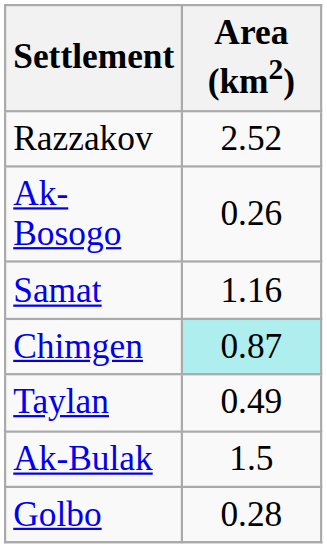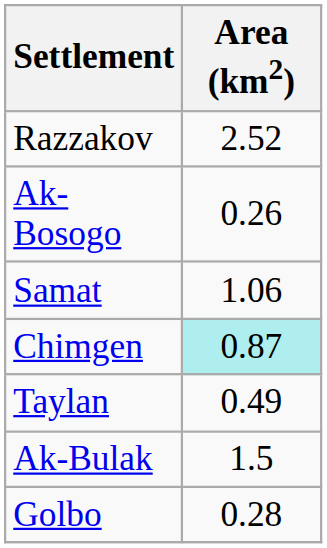Samat | Area (km2): 1.16 -> 1.06
